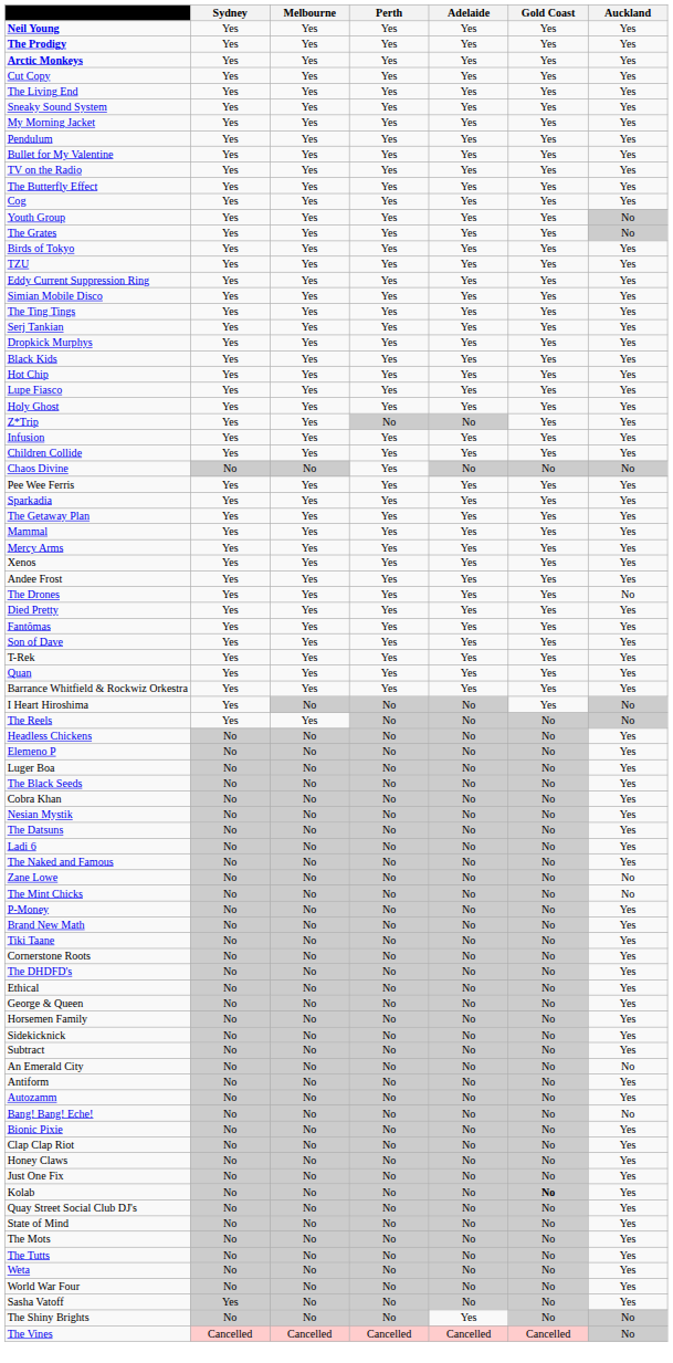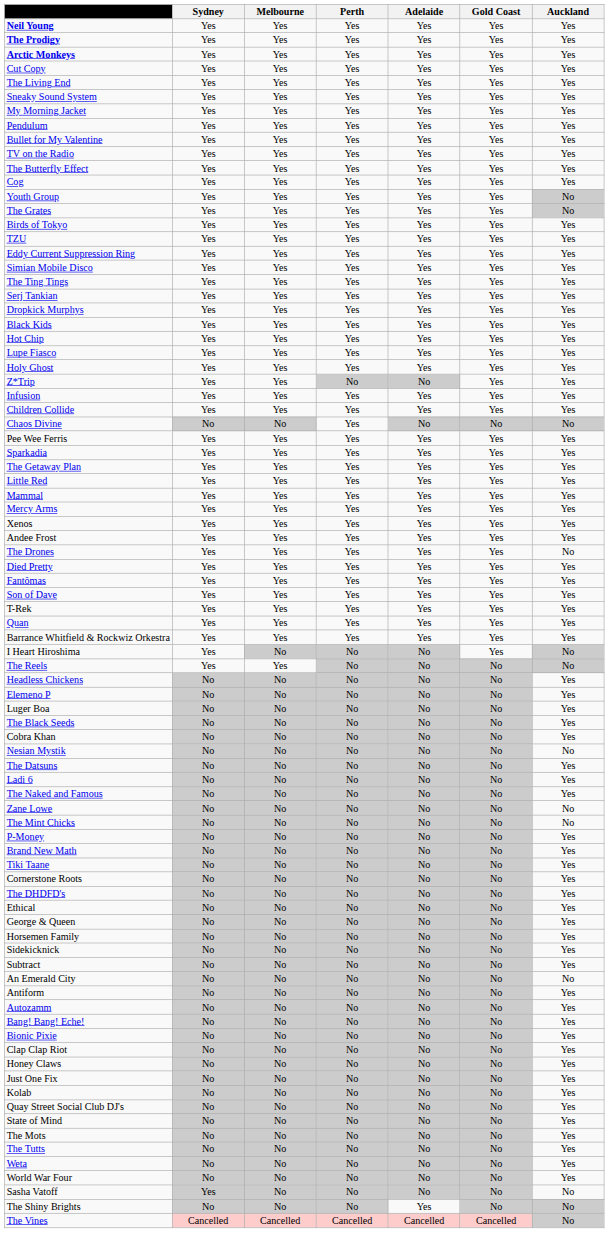+ row: Little Red | Yes | Yes | Yes | Yes | Yes | Yes
Nesian Mystik | Auckland: Yes -> No
Bang! Bang! Eche! | Auckland: No -> Yes
Kolab | Gold Coast: bold -> normal
Sasha Vatoff | Auckland: Yes -> No
